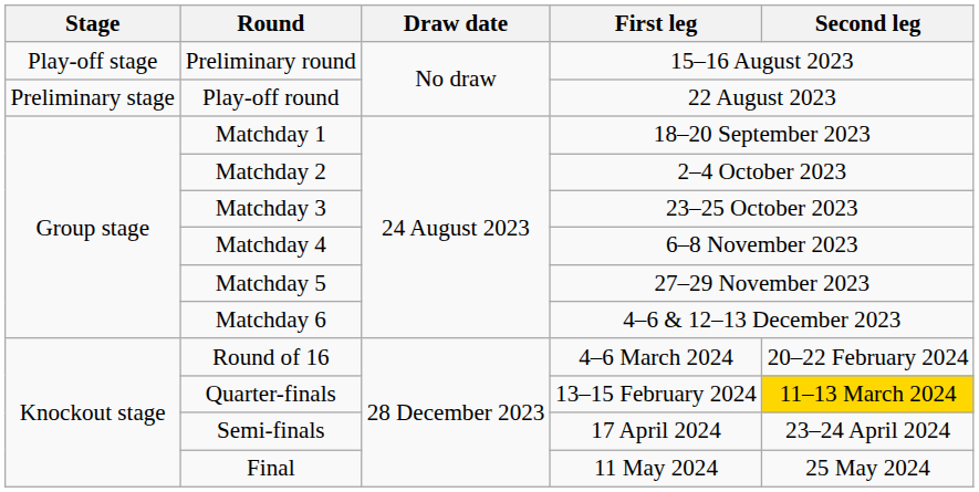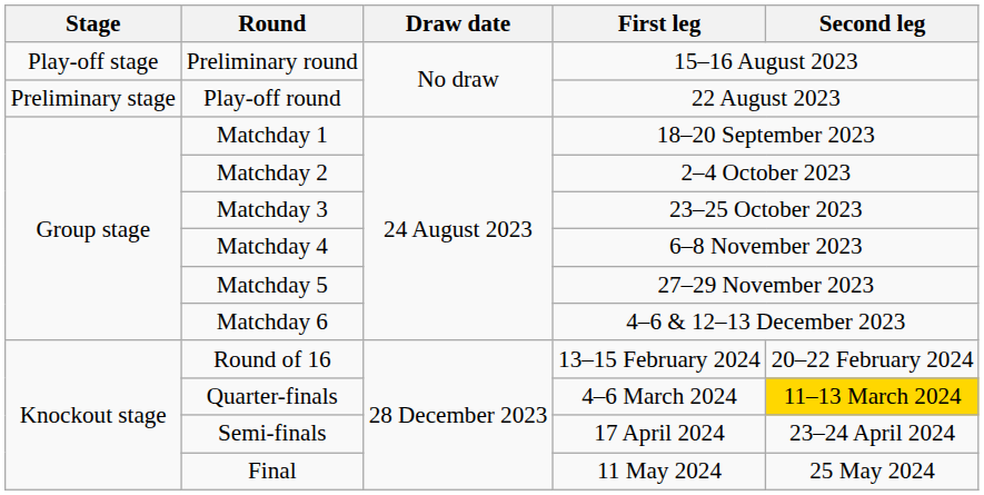Round of 16 | First leg: 4–6 March 2024 -> 13–15 February 2024
Quarter-finals | First leg: 13–15 February 2024 -> 4–6 March 2024
